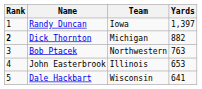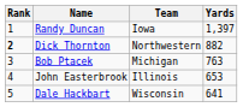Dick Thornton | Team: Michigan -> Northwestern
Bob Ptacek | Team: Northwestern -> Michigan
